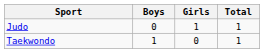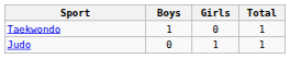rows swapped: Judo <-> Taekwondo
